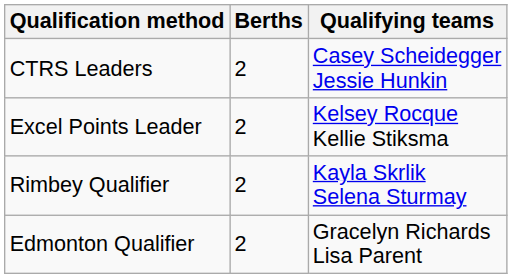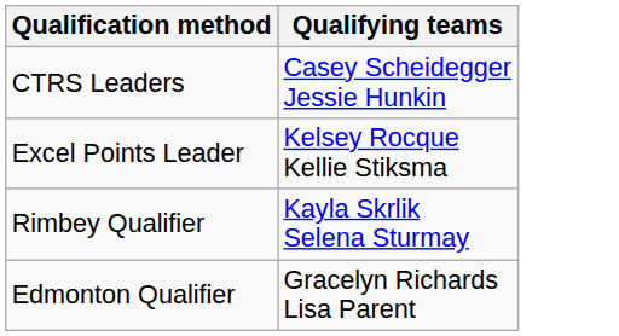- column: Berths | 2 | 2 | 2 | 2
